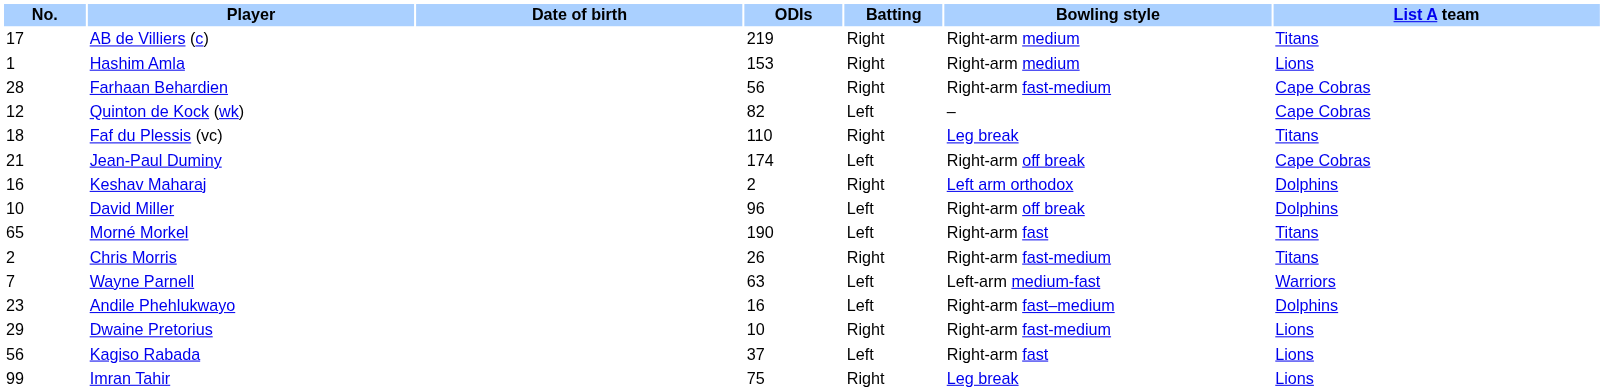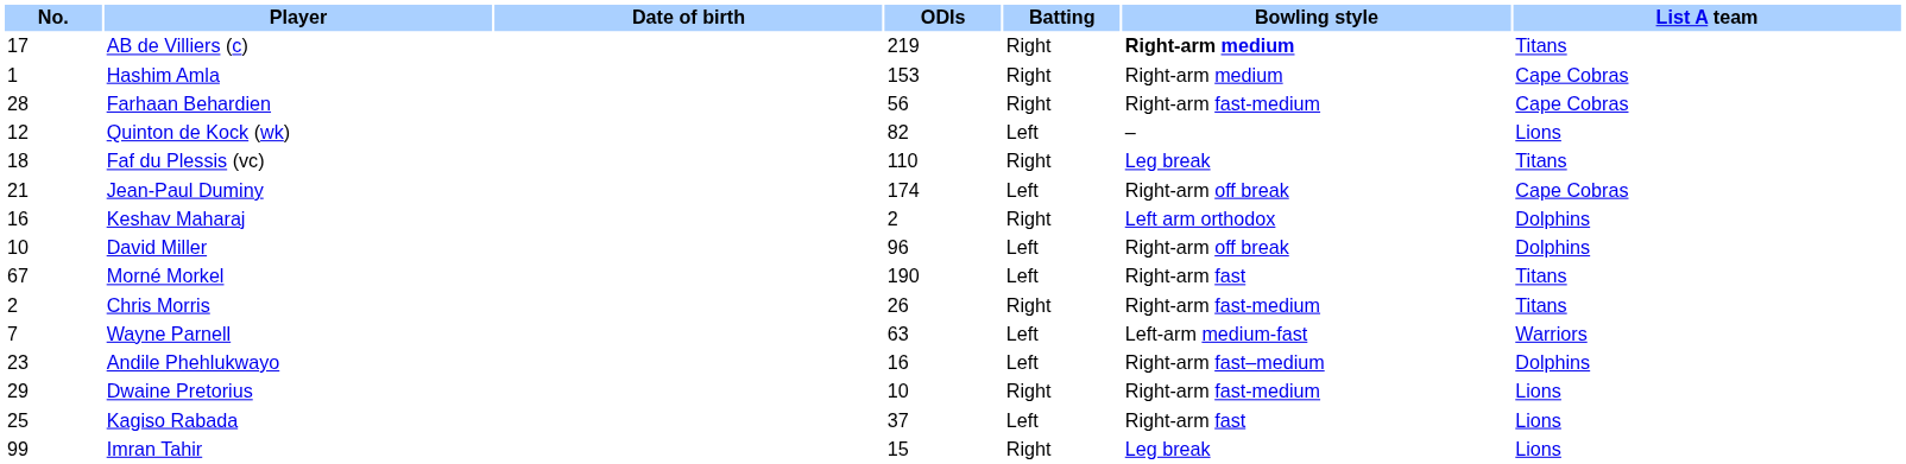AB de Villiers (c) | Bowling style: normal -> bold
Hashim Amla | List A team: Lions -> Cape Cobras
Quinton de Kock (wk) | List A team: Cape Cobras -> Lions
Morné Morkel | No.: 65 -> 67
Kagiso Rabada | No.: 56 -> 25
Imran Tahir | ODIs: 75 -> 15
